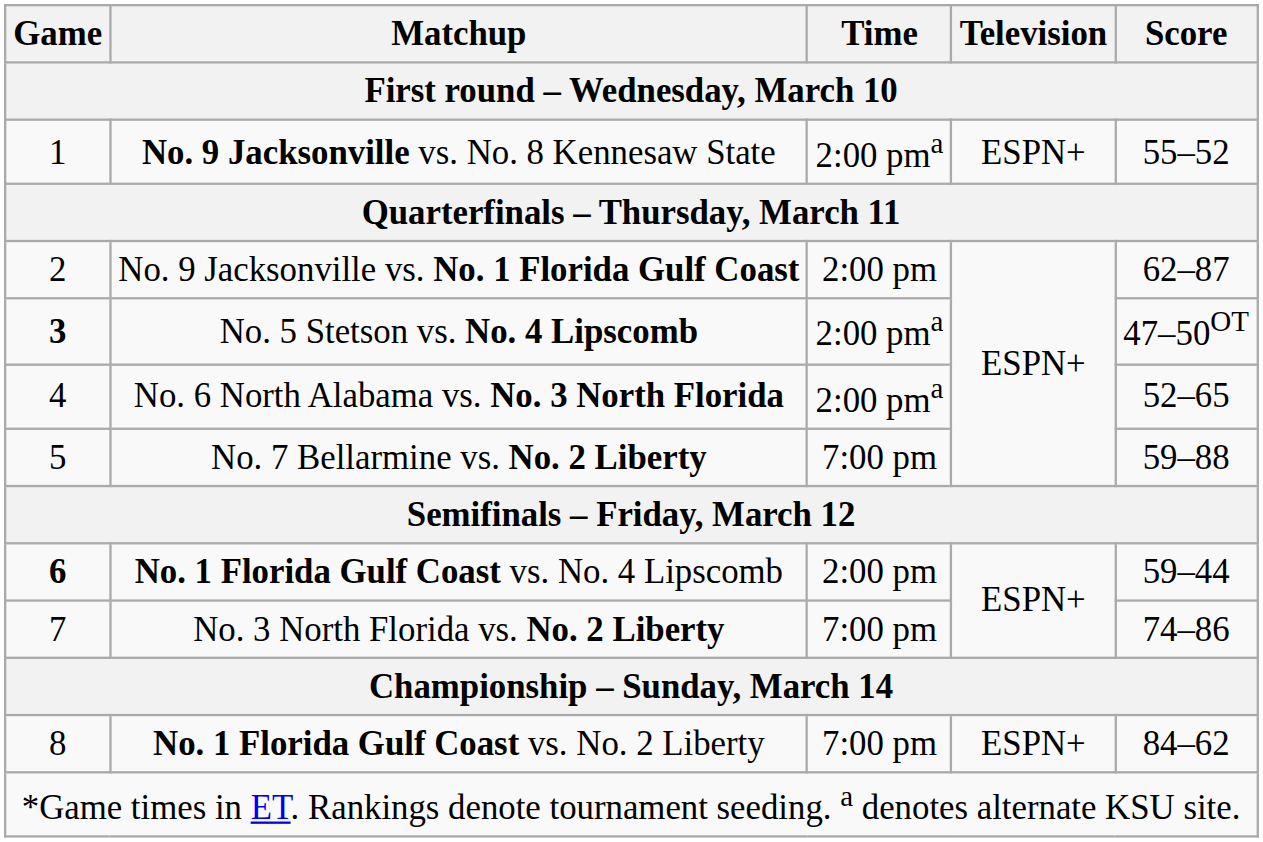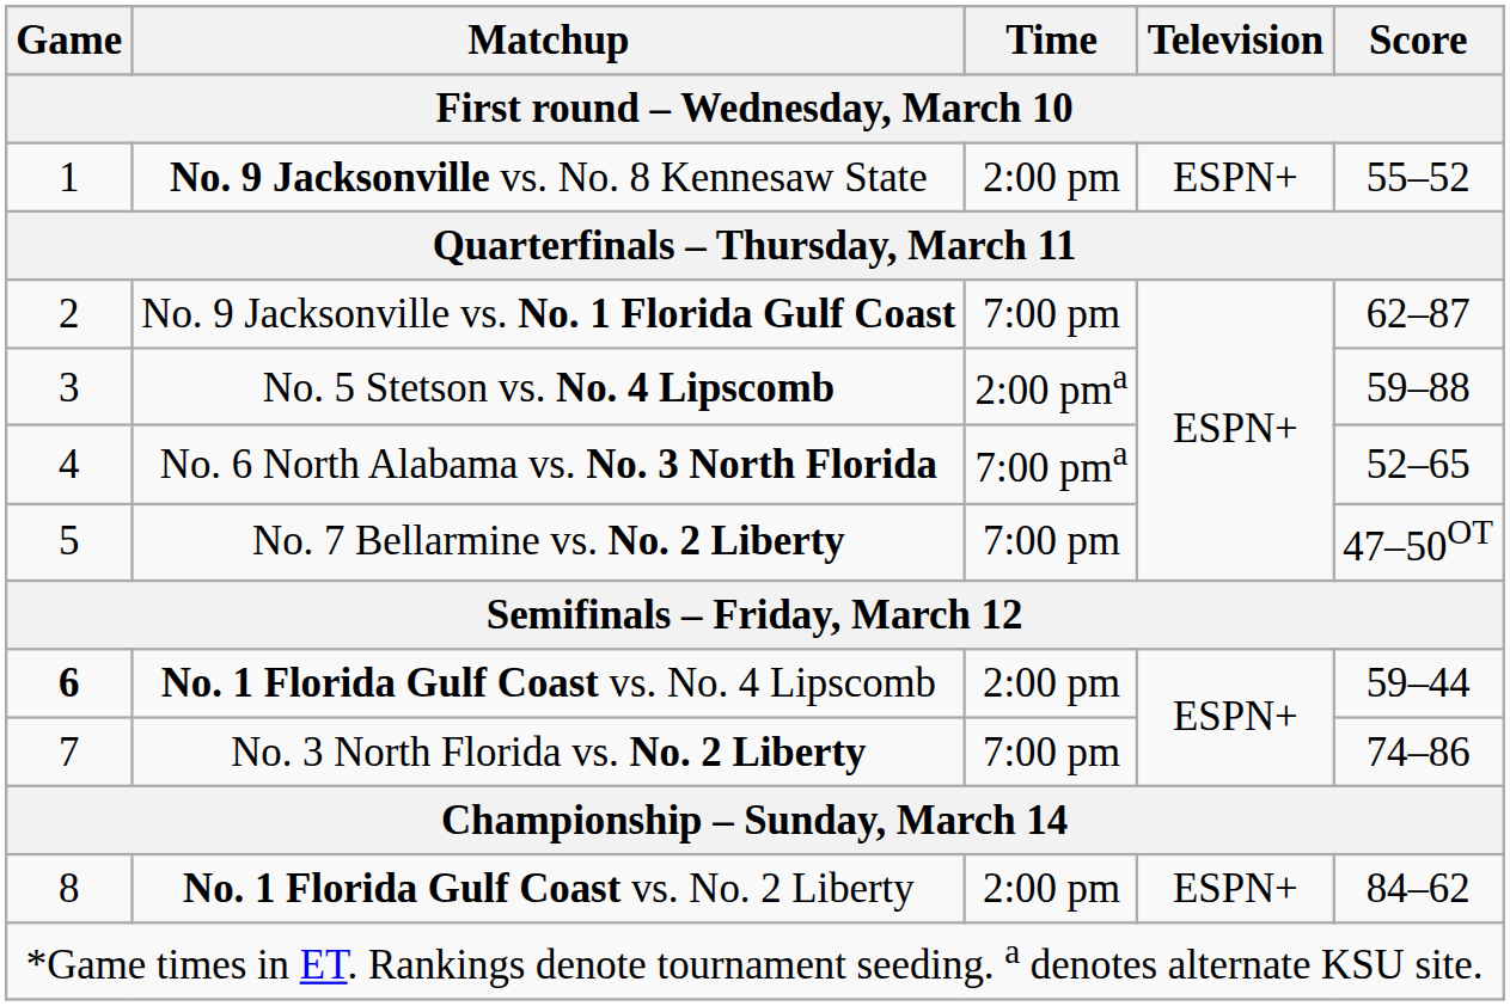No. 9 Jacksonville vs. No. 8 Kennesaw State | Time: 2:00 pma -> 2:00 pm
No. 9 Jacksonville vs. No. 1 Florida Gulf Coast | Time: 2:00 pm -> 7:00 pm
No. 5 Stetson vs. No. 4 Lipscomb | Game: bold -> normal
No. 5 Stetson vs. No. 4 Lipscomb | Score: 47–50OT -> 59–88
No. 6 North Alabama vs. No. 3 North Florida | Time: 2:00 pma -> 7:00 pma
No. 7 Bellarmine vs. No. 2 Liberty | Score: 59–88 -> 47–50OT
No. 1 Florida Gulf Coast vs. No. 2 Liberty | Time: 7:00 pm -> 2:00 pm
